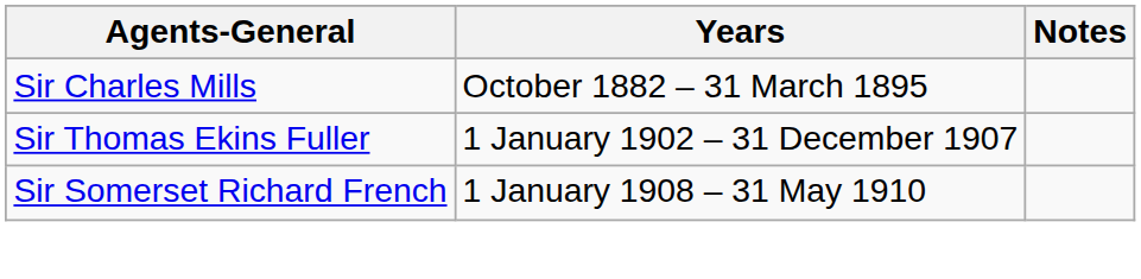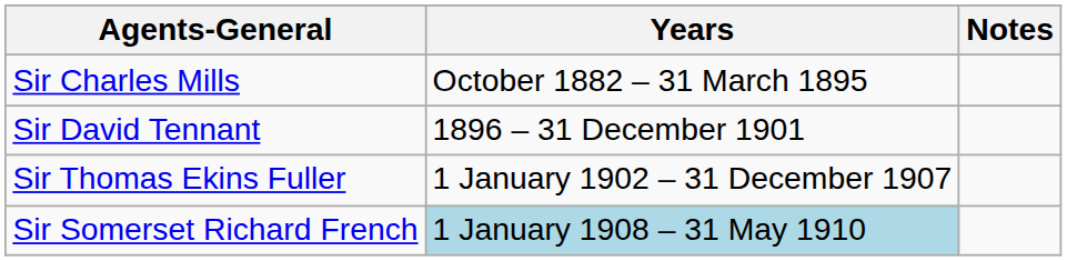+ row: Sir David Tennant | 1896 – 31 December 1901
Sir Somerset Richard French | Years: no background -> lightblue background
